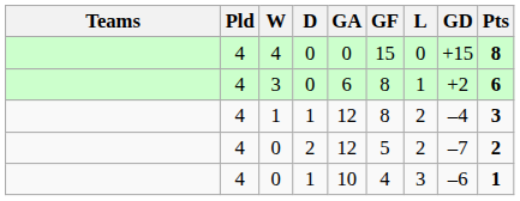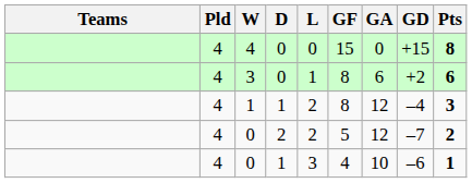columns swapped: L <-> GA
